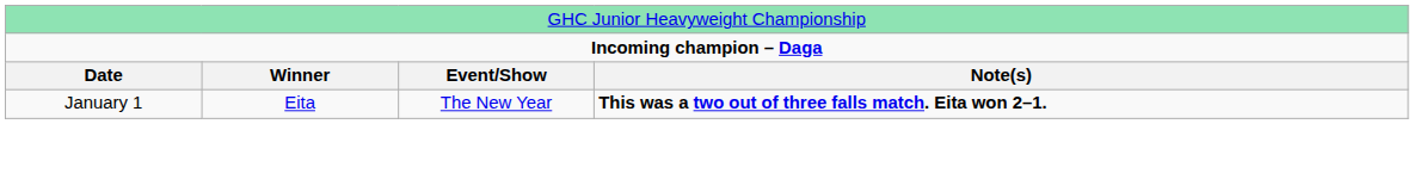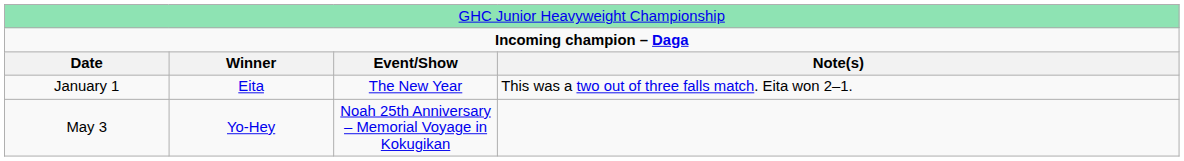January 1 | column 4: bold -> normal
+ row: May 3 | Yo-Hey | Noah 25th Anniversary – Memorial Voyage in Kokugikan
